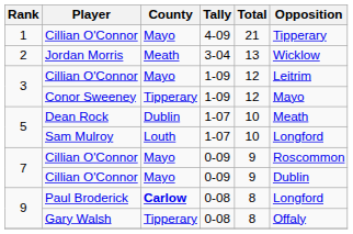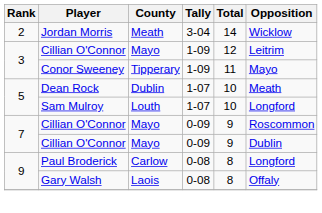- row: 1 | Cillian O'Connor | Mayo | 4-09 | 21 | Tipperary
Jordan Morris | Total: 13 -> 14
Conor Sweeney | Total: 12 -> 11
Paul Broderick | County: bold -> normal
Gary Walsh | County: Tipperary -> Laois
